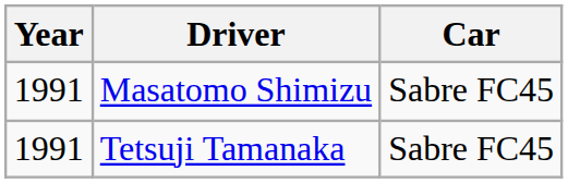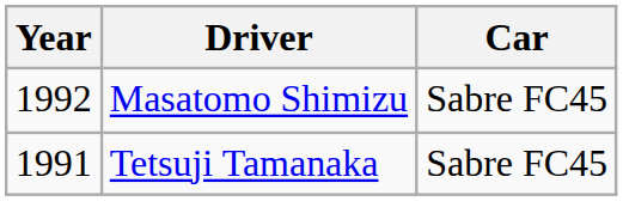Masatomo Shimizu | Year: 1991 -> 1992
